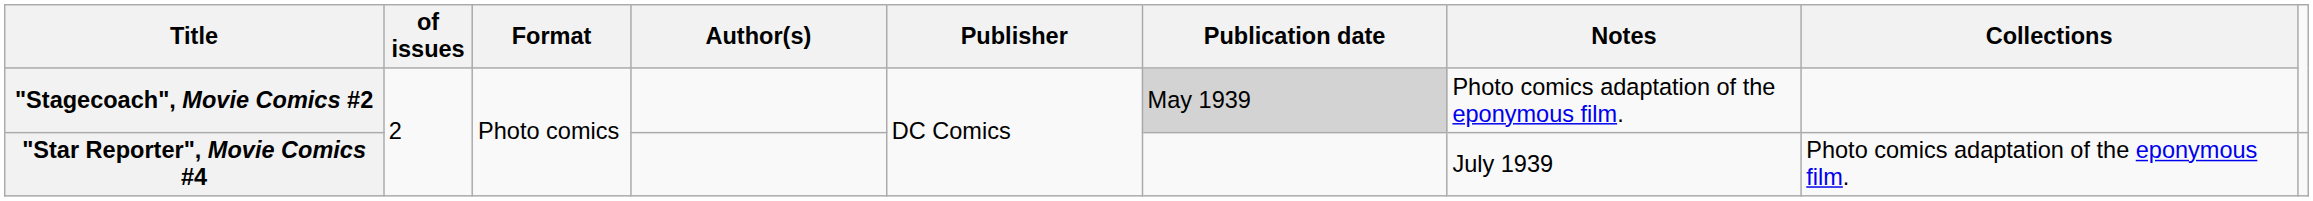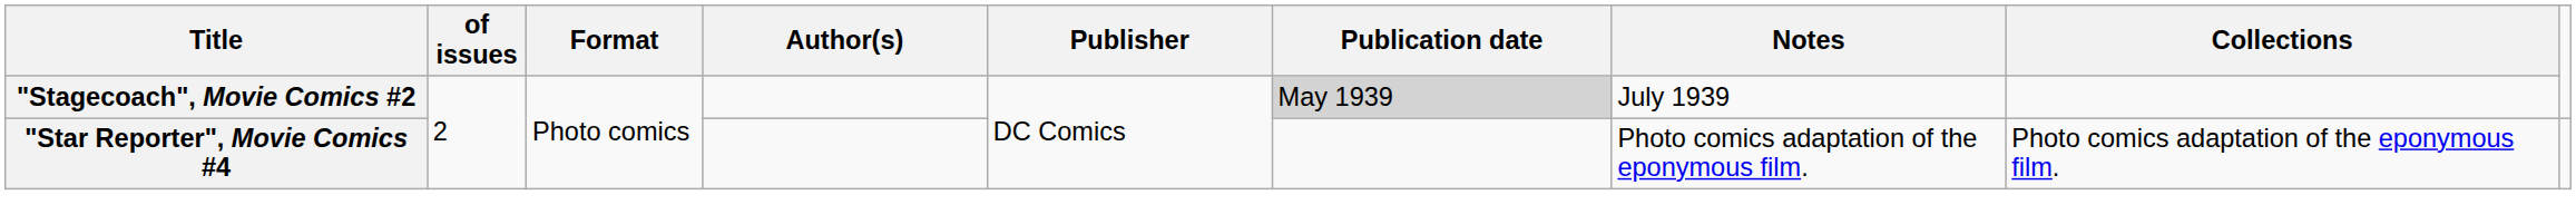"Stagecoach", Movie Comics #2 | Notes: Photo comics adaptation of the eponymous film. -> July 1939
"Star Reporter", Movie Comics #4 | Notes: July 1939 -> Photo comics adaptation of the eponymous film.
